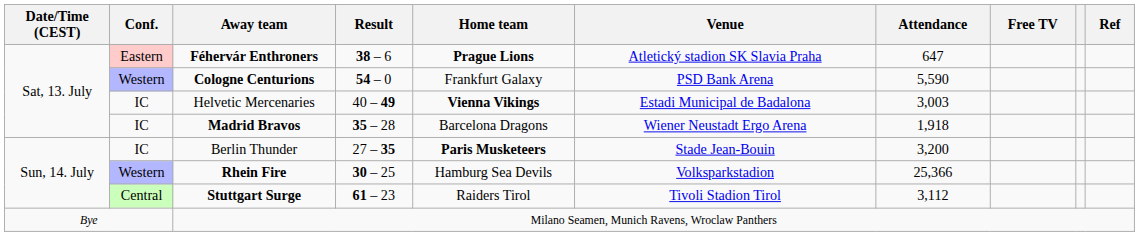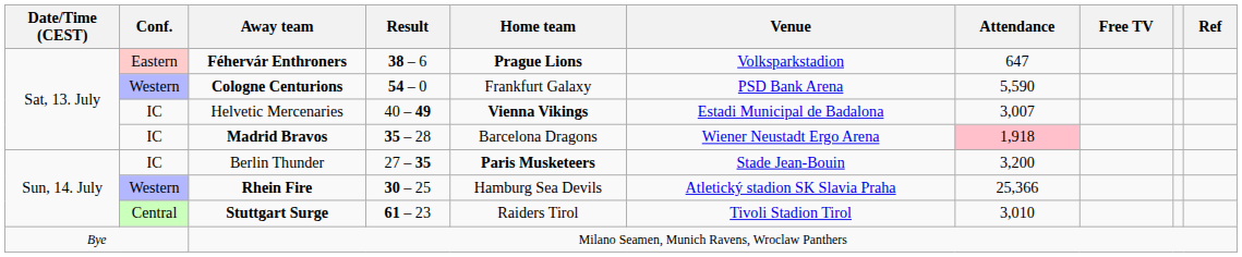Féhervár Enthroners | Venue: Atletický stadion SK Slavia Praha -> Volksparkstadion
Helvetic Mercenaries | Attendance: 3,003 -> 3,007
Madrid Bravos | Attendance: no background -> pink background
Rhein Fire | Venue: Volksparkstadion -> Atletický stadion SK Slavia Praha
Stuttgart Surge | Attendance: 3,112 -> 3,010
